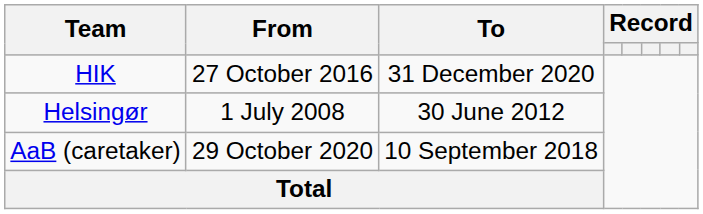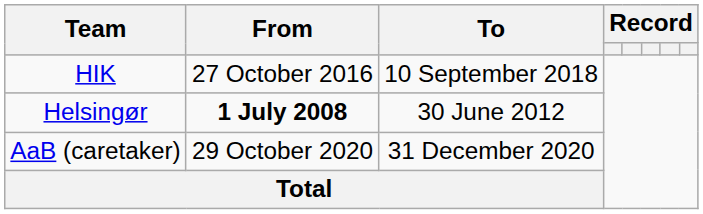HIK | To: 31 December 2020 -> 10 September 2018
Helsingør | From: normal -> bold
AaB (caretaker) | To: 10 September 2018 -> 31 December 2020
